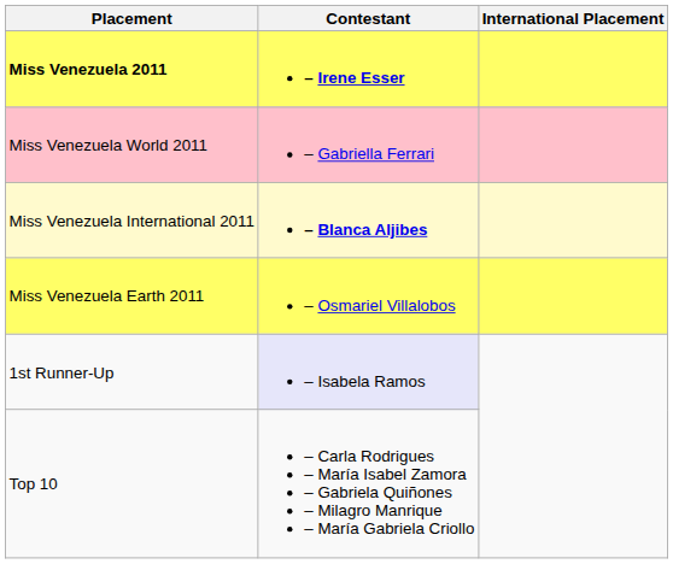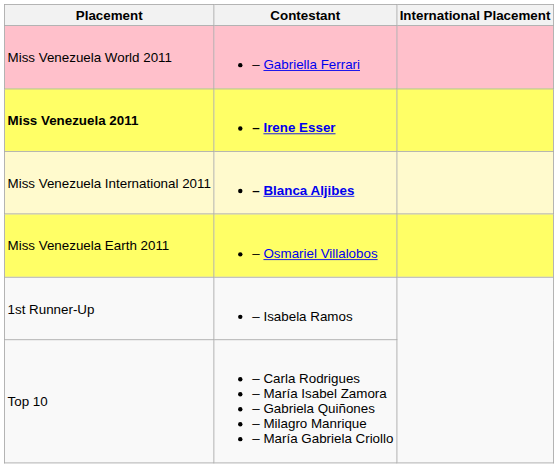rows swapped: Miss Venezuela 2011 <-> Miss Venezuela World 2011
1st Runner-Up | Contestant: lavender background -> no background
